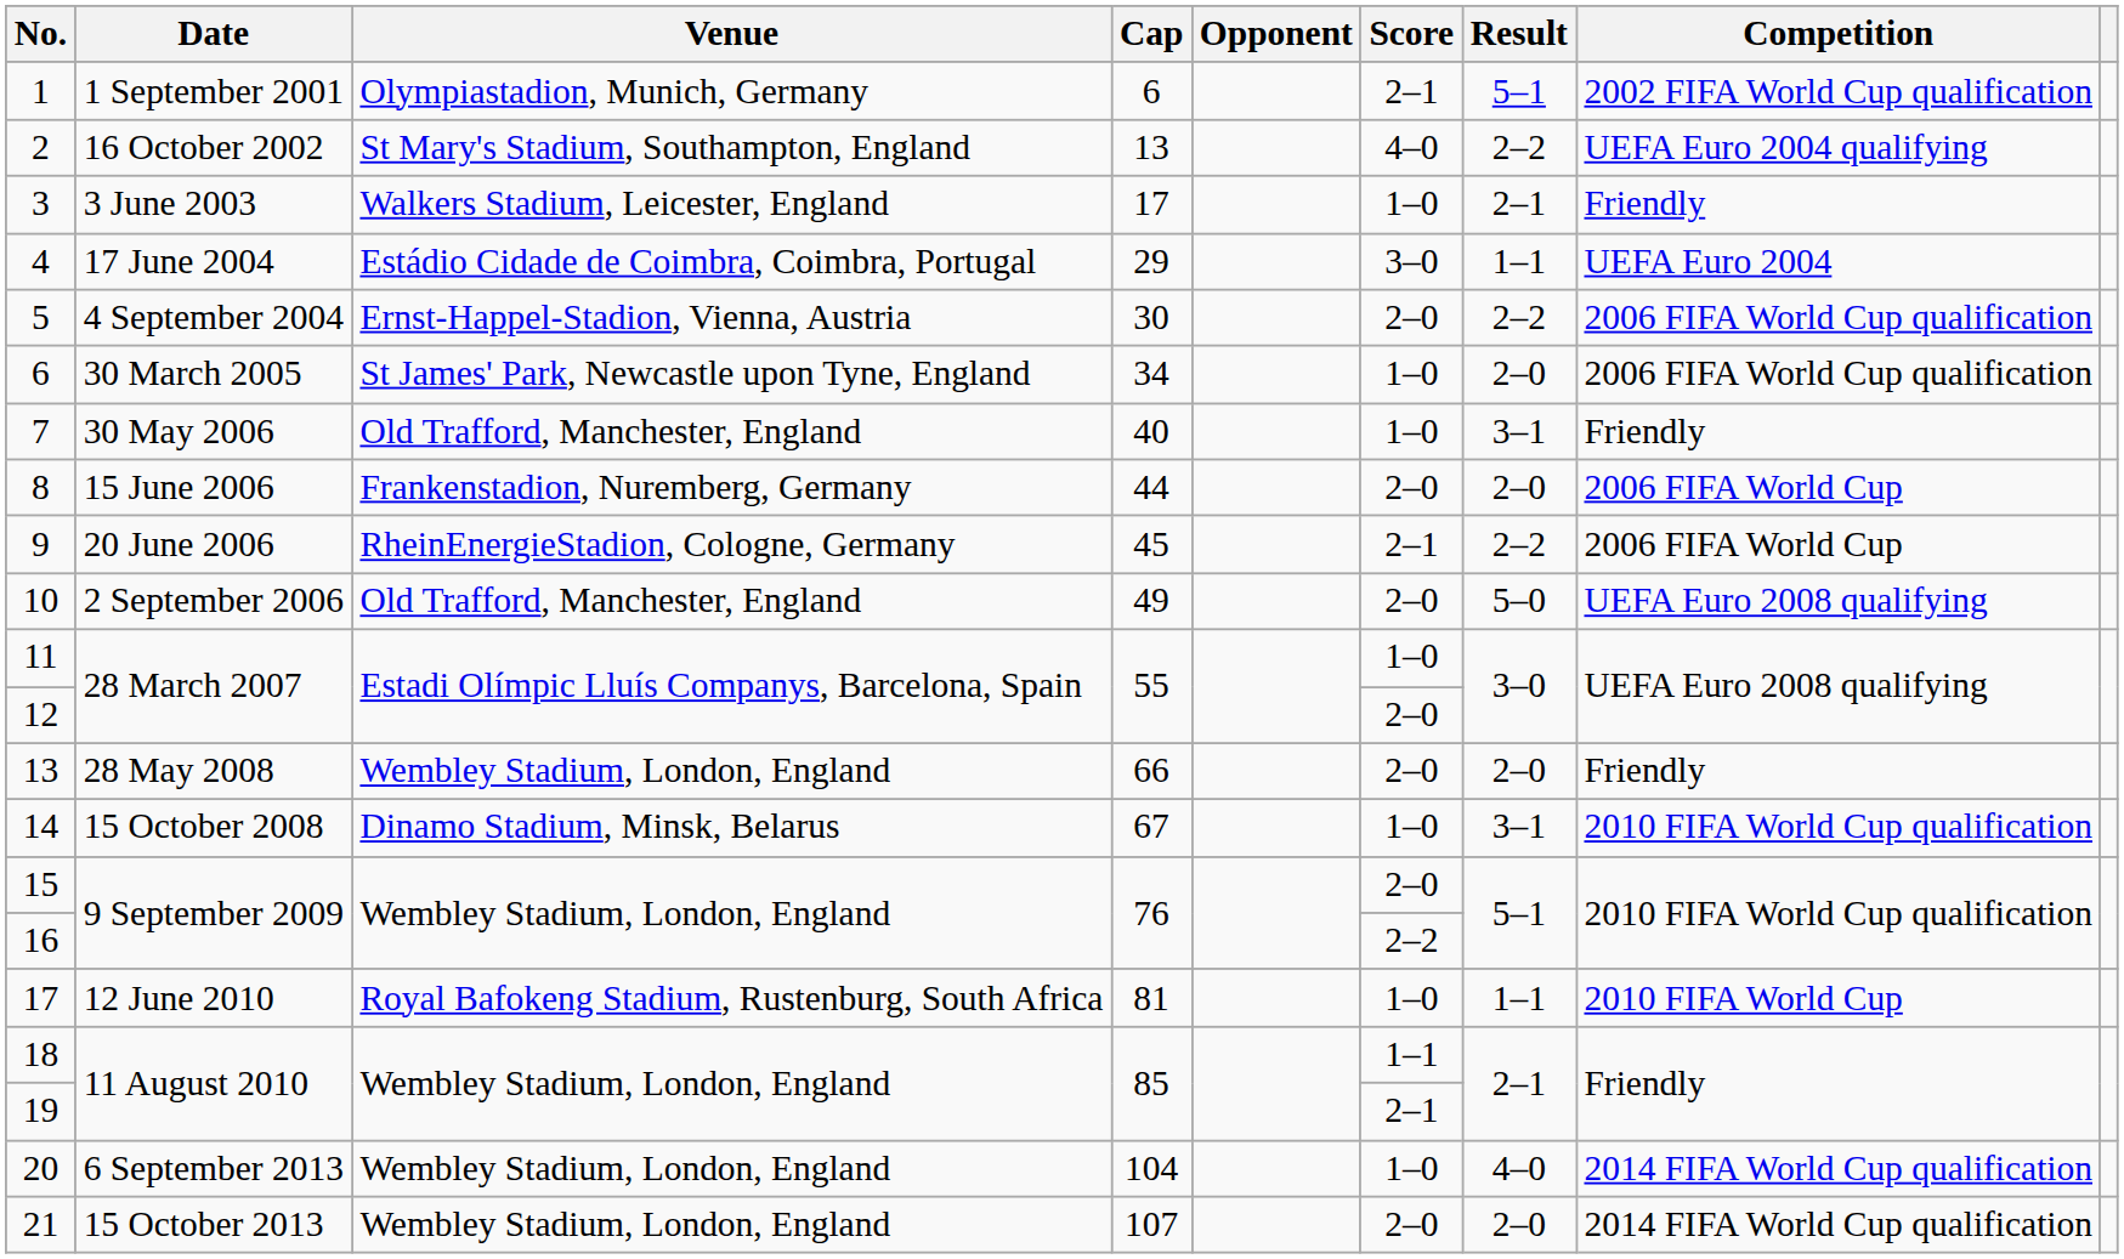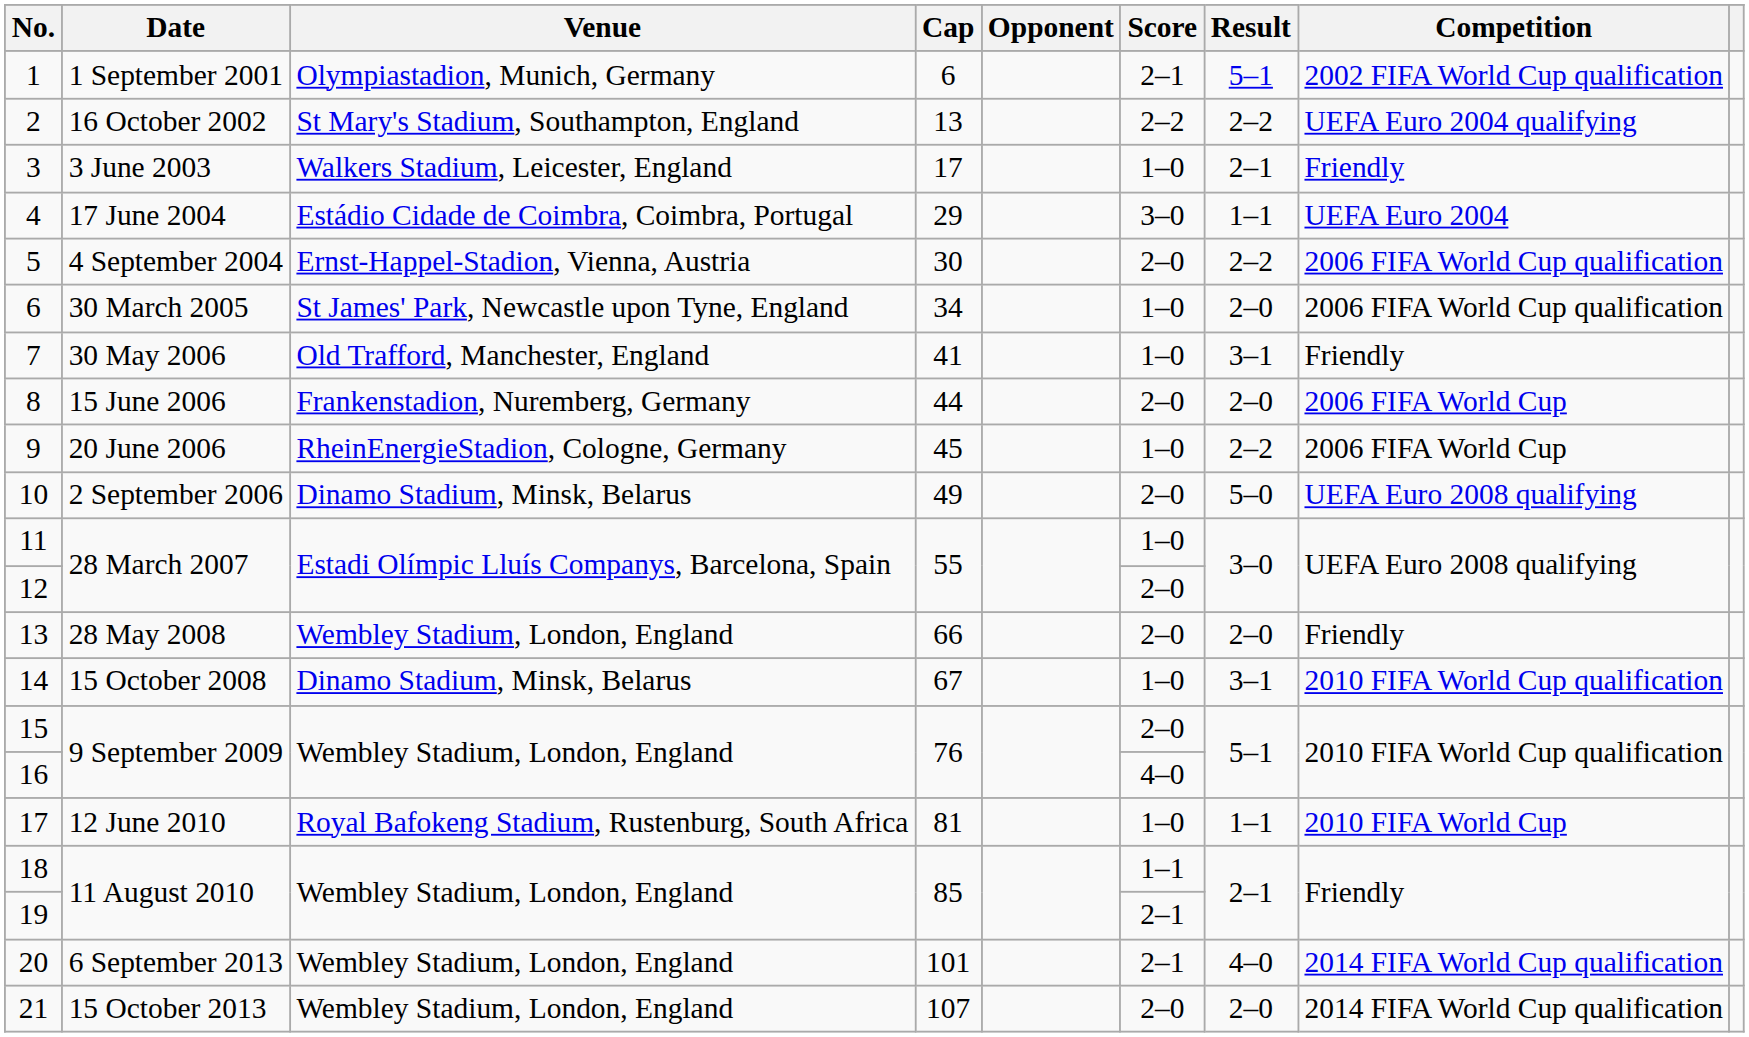2 | Score: 4–0 -> 2–2
7 | Cap: 40 -> 41
9 | Score: 2–1 -> 1–0
10 | Venue: Old Trafford, Manchester, England -> Dinamo Stadium, Minsk, Belarus
16 | Score: 2–2 -> 4–0
20 | Cap: 104 -> 101
20 | Score: 1–0 -> 2–1
